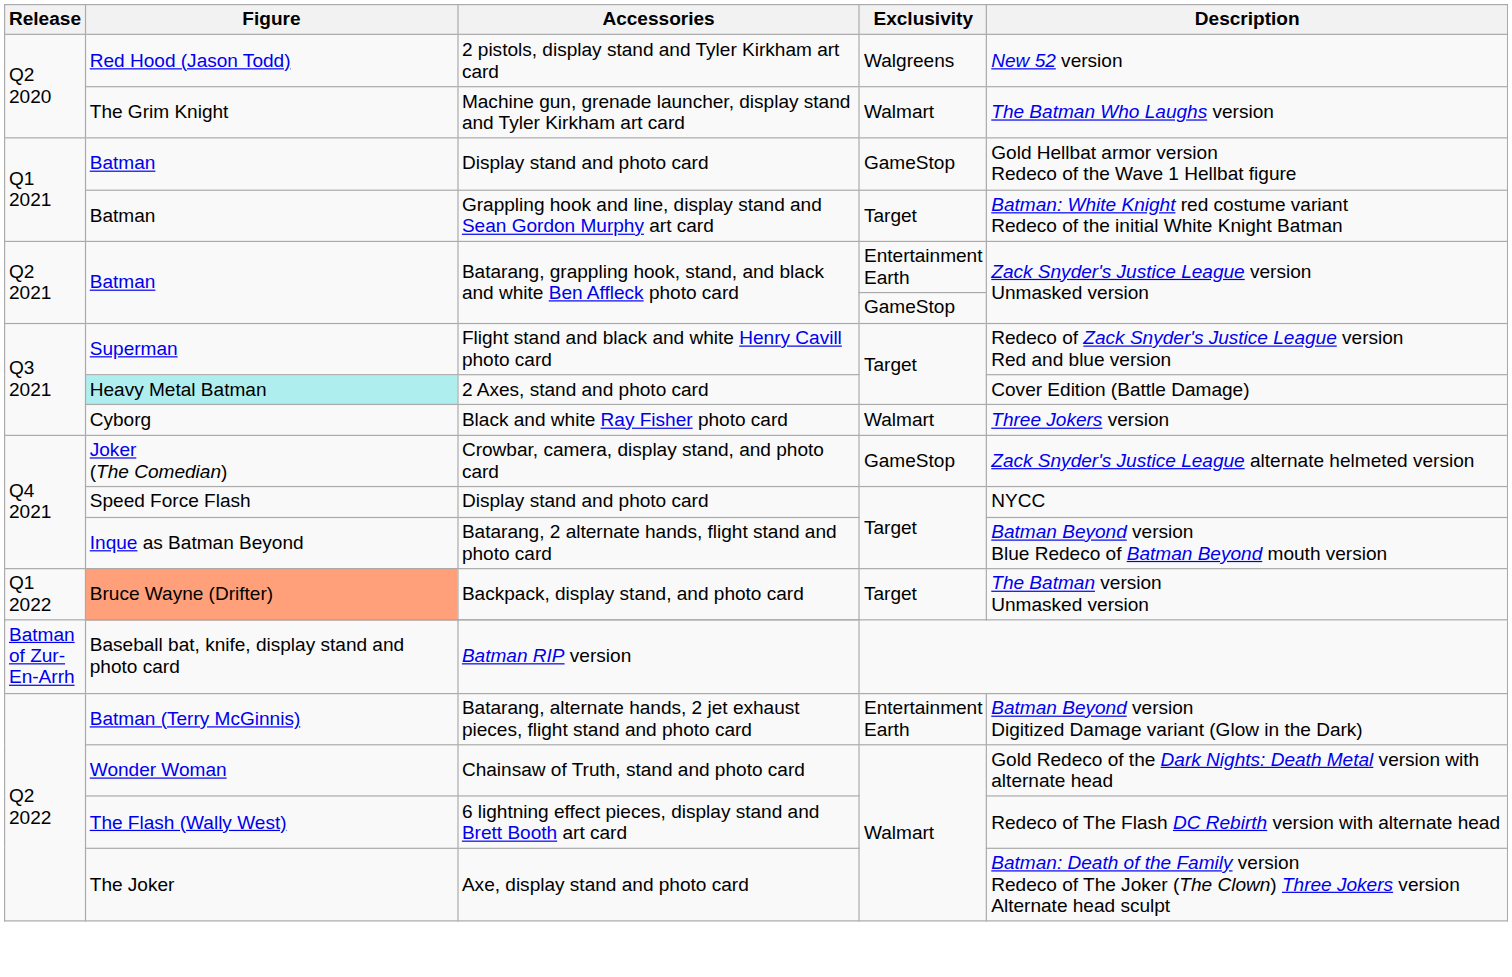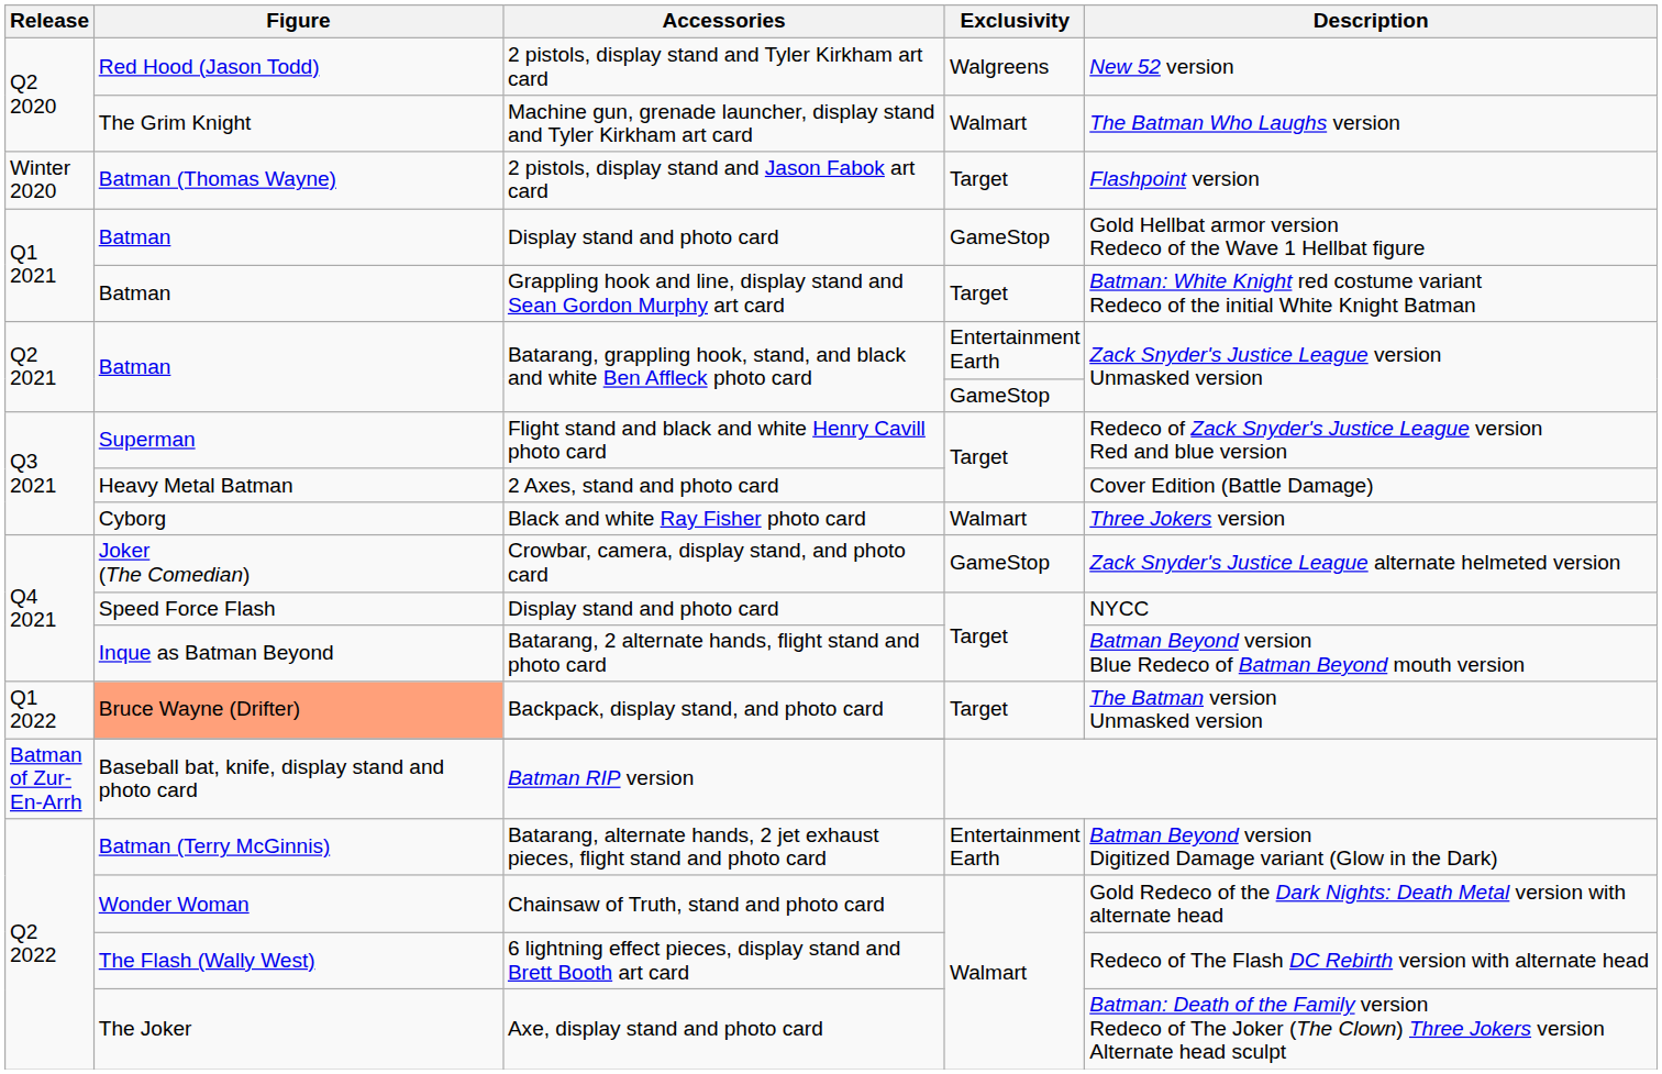+ row: Winter 2020 | Batman (Thomas Wayne) | 2 pistols, display stand and Jason Fabok art card | Target | Flashpoint version
2 Axes, stand and photo card | Figure: paleturquoise background -> no background
